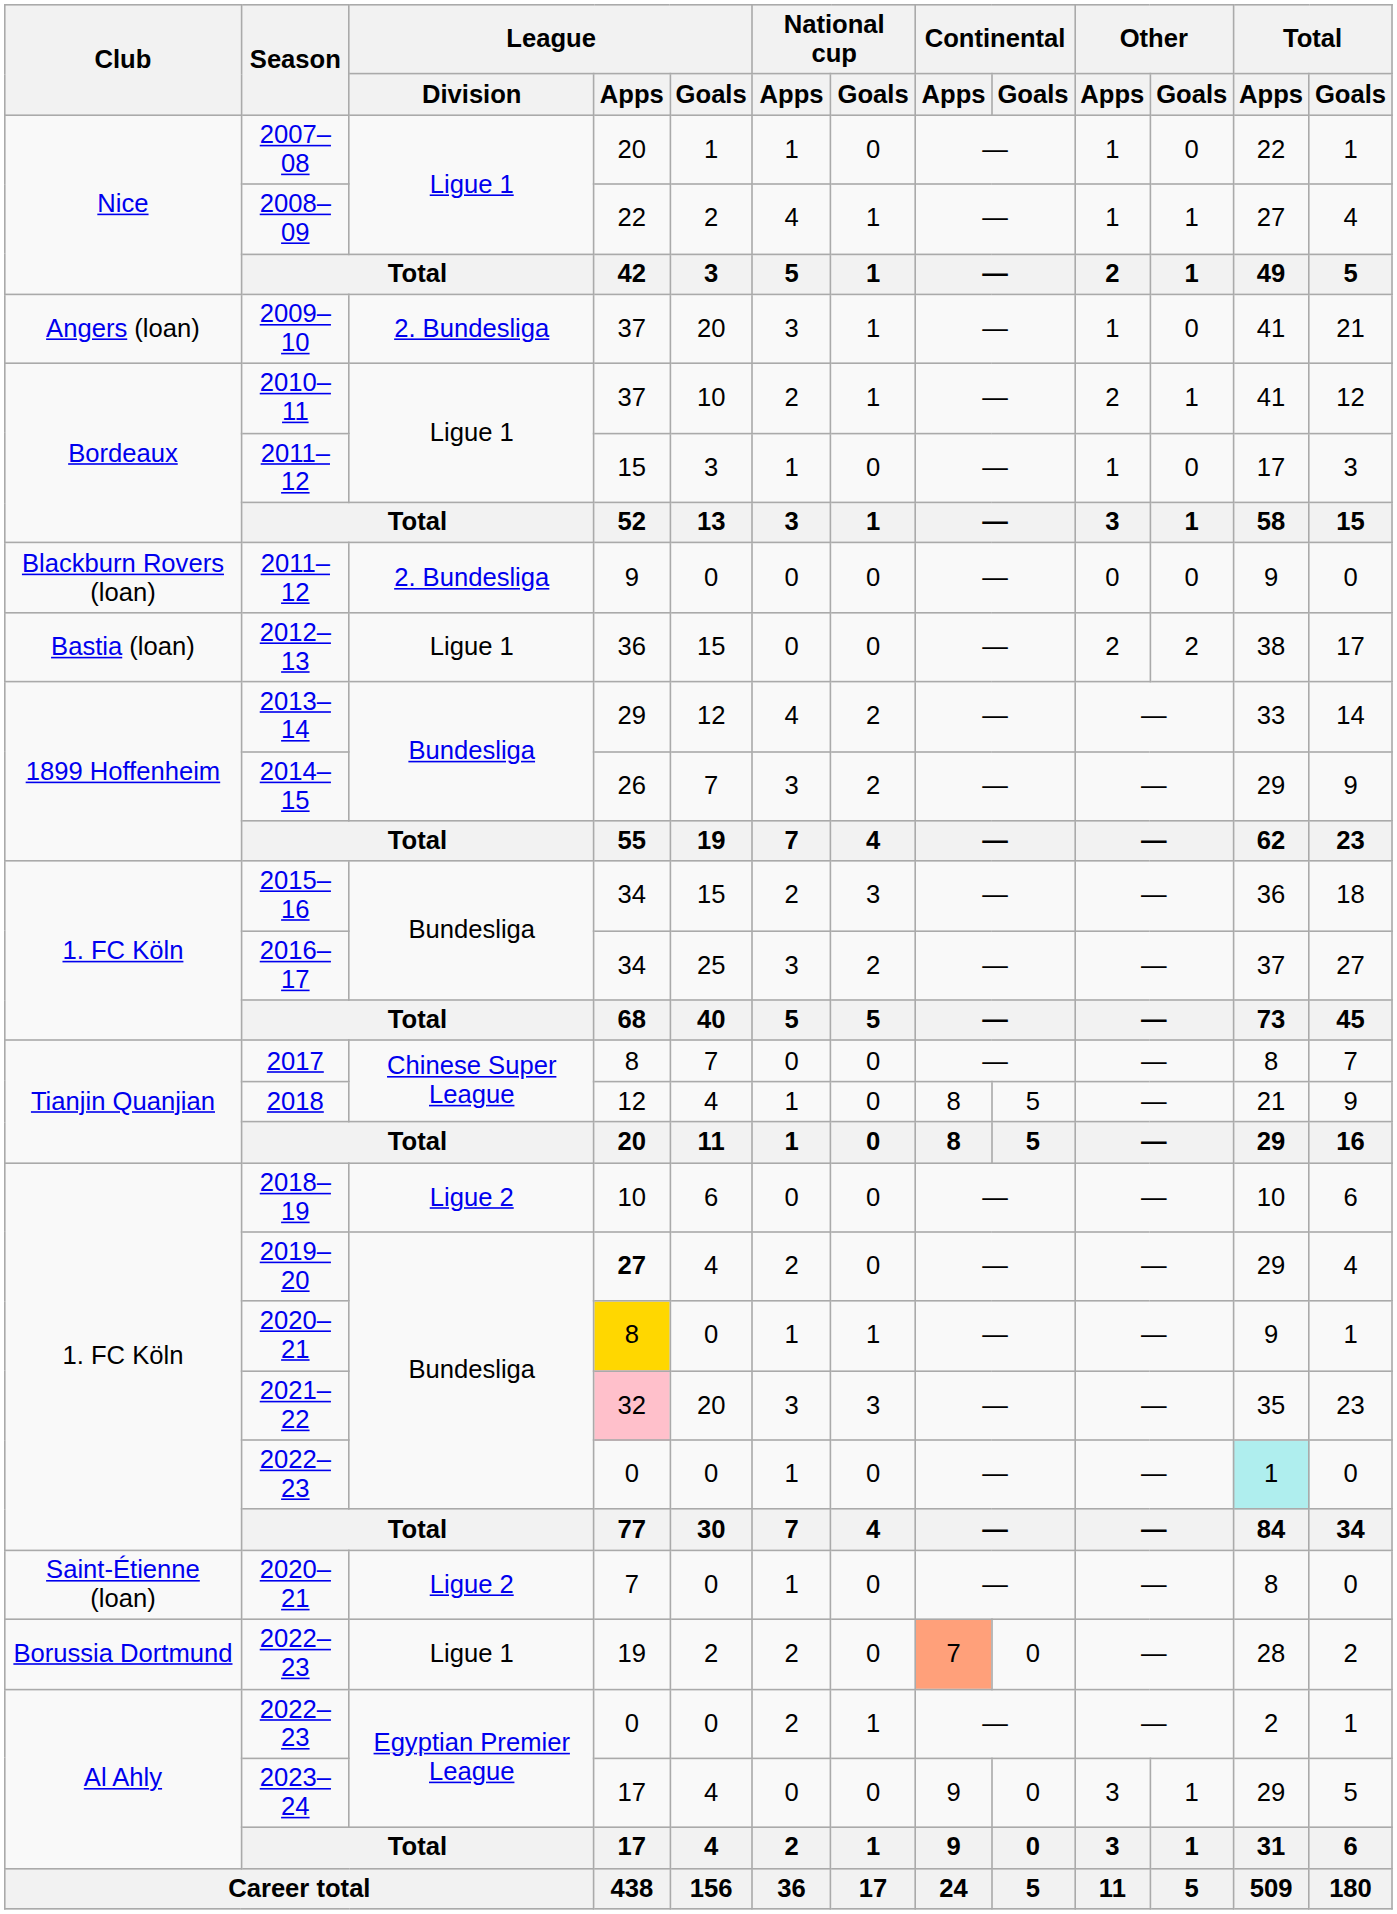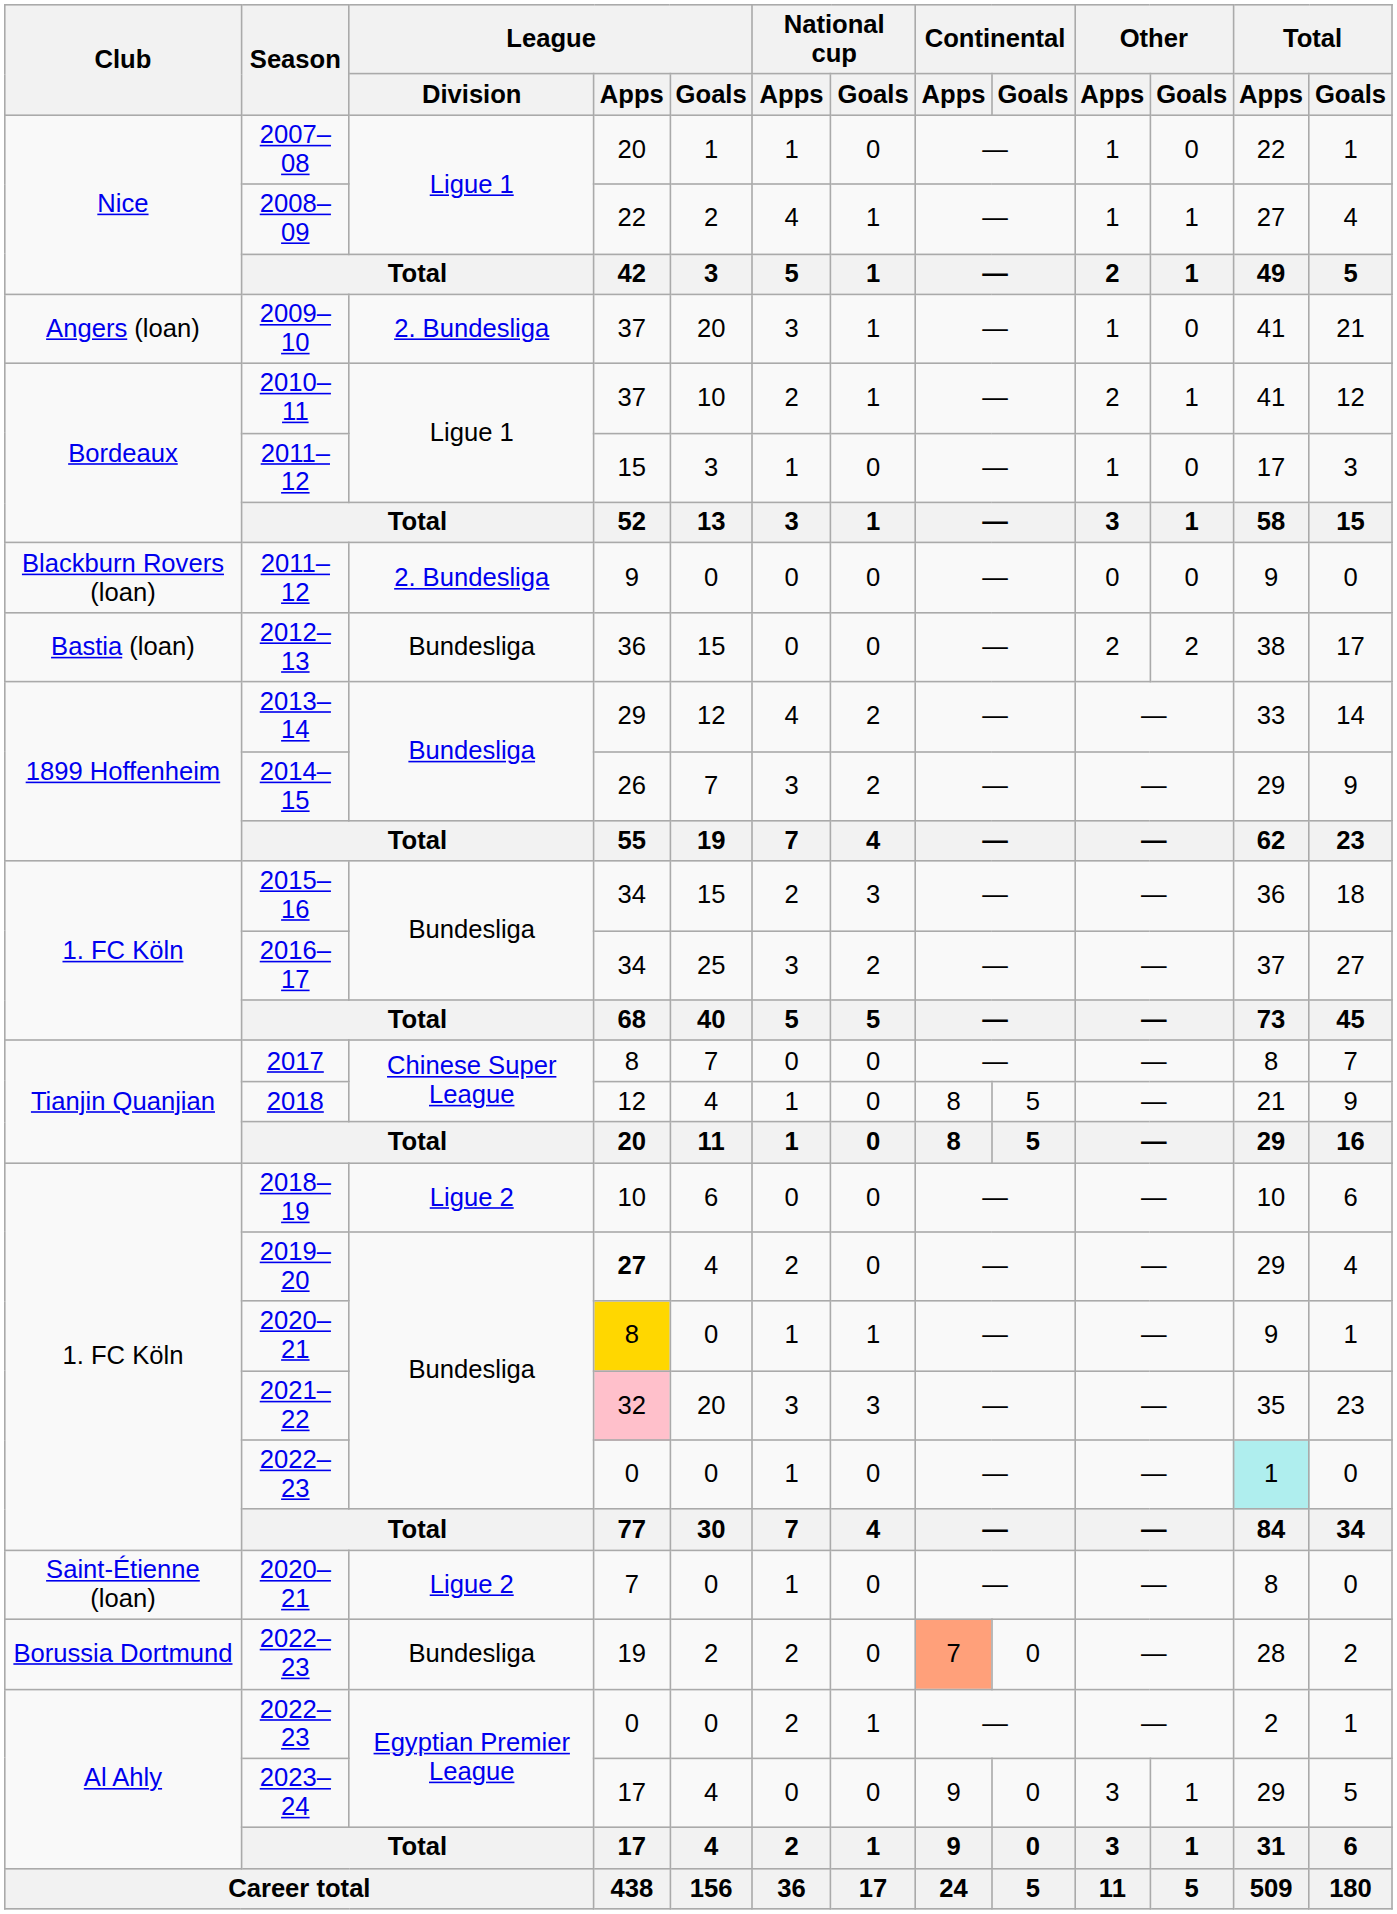2012–13 | League / Division: Ligue 1 -> Bundesliga
Borussia Dortmund / 2022–23 | League / Division: Ligue 1 -> Bundesliga
